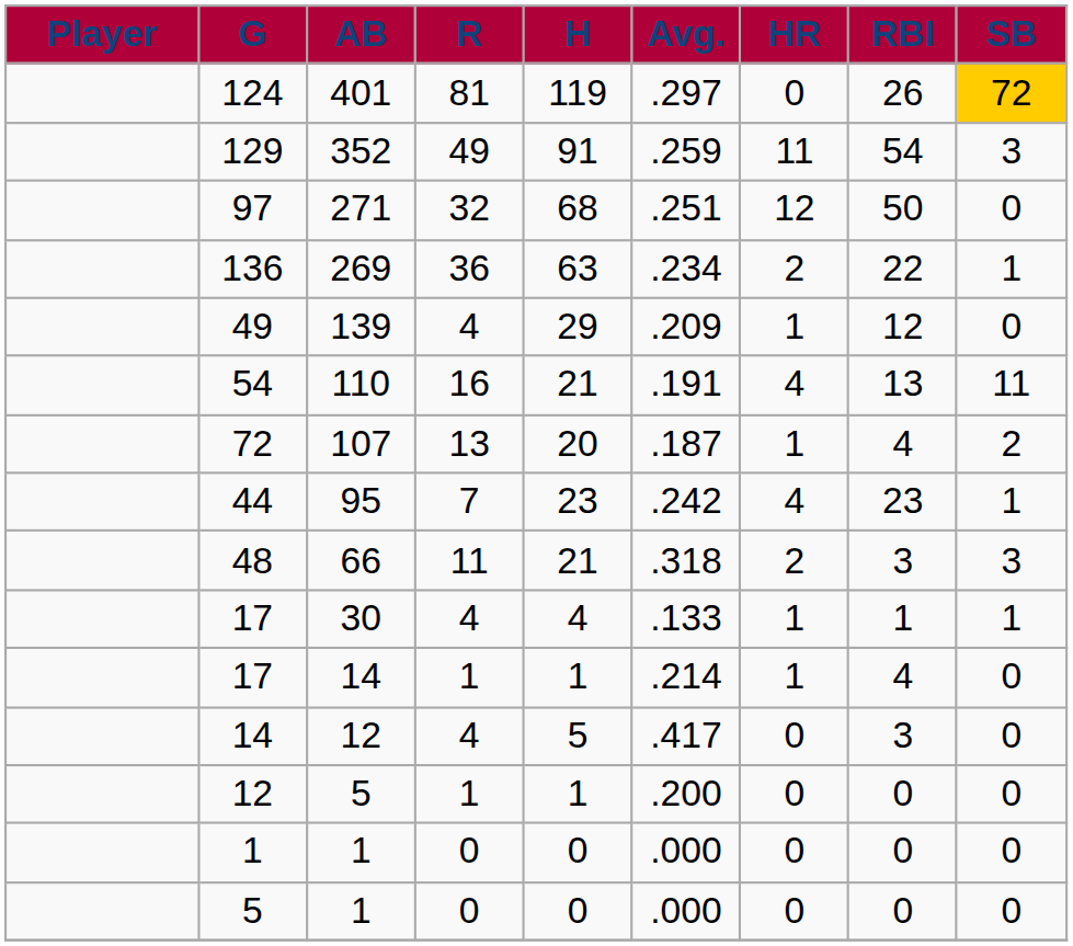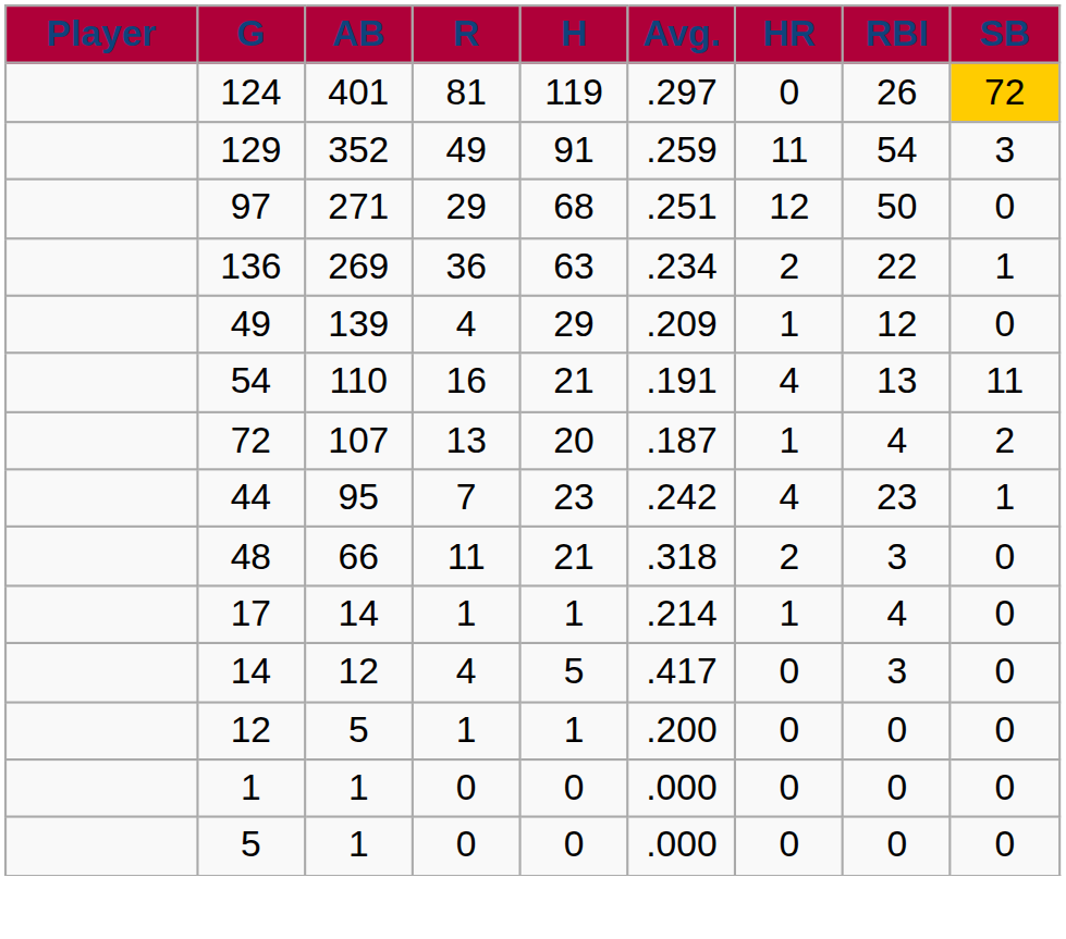97 | R: 32 -> 29
48 | SB: 3 -> 0
- row: 17 | 30 | 4 | 4 | .133 | 1 | 1 | 1
